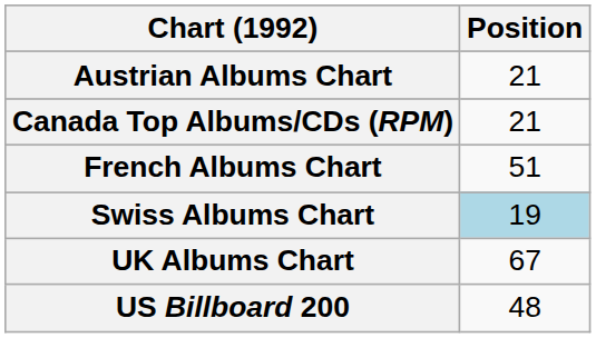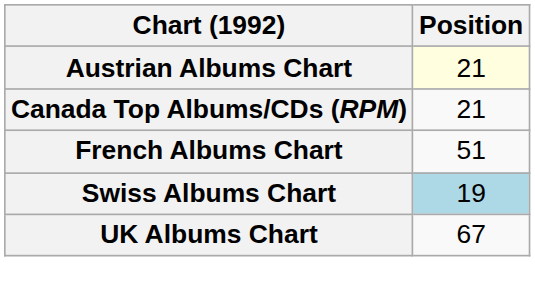Austrian Albums Chart | Position: no background -> lightyellow background
- row: US Billboard 200 | 48
